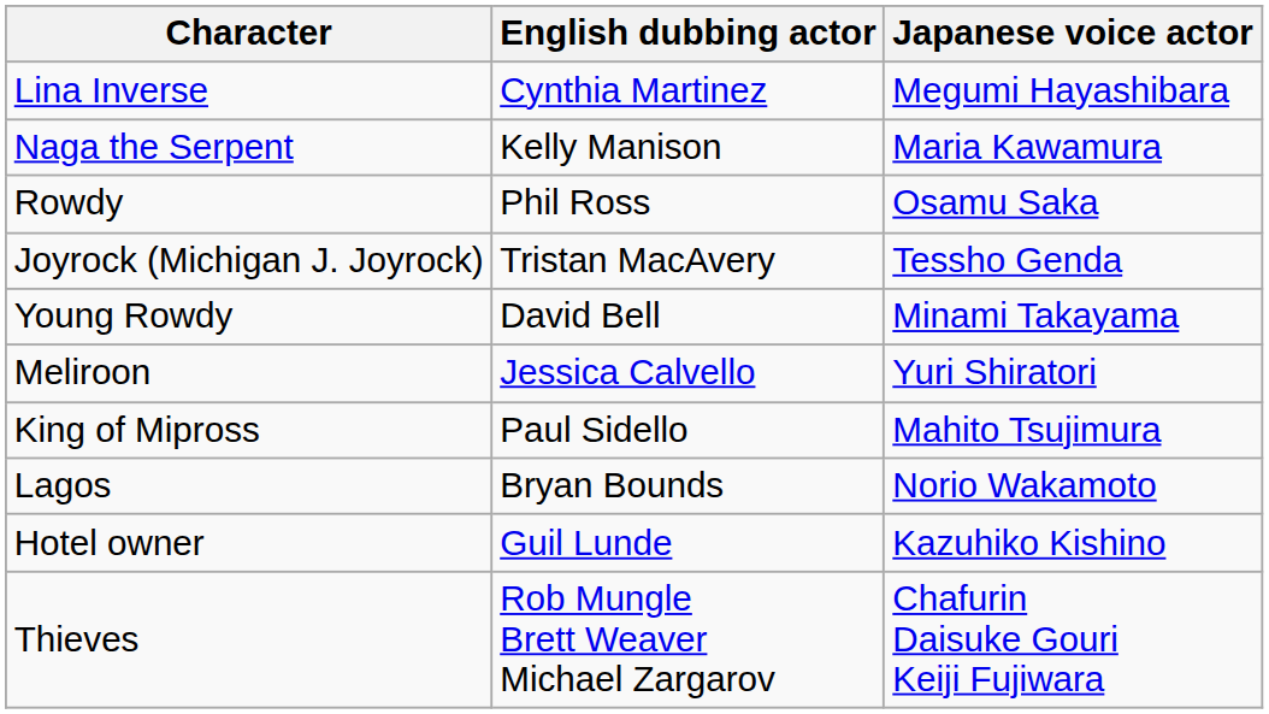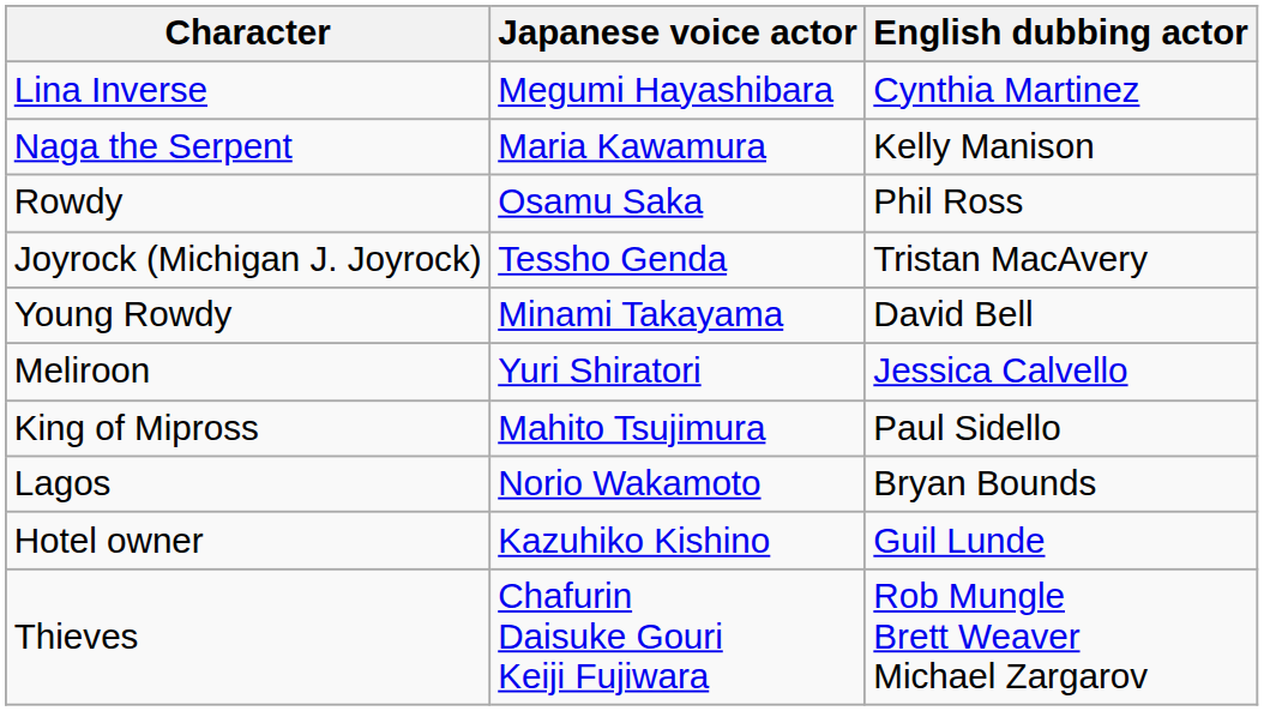columns swapped: Japanese voice actor <-> English dubbing actor
